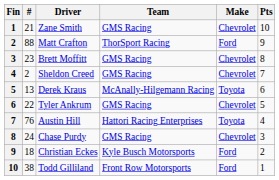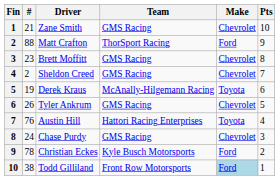Derek Kraus | #: 13 -> 19
Tyler Ankrum | #: 22 -> 26
Christian Eckes | #: 18 -> 78
Todd Gilliland | Make: no background -> lightblue background
